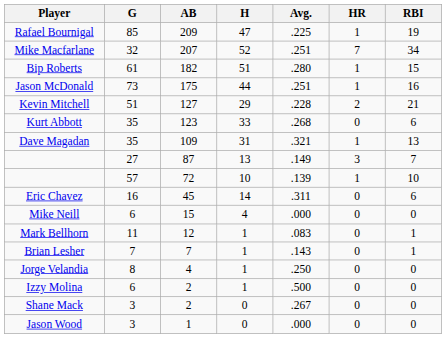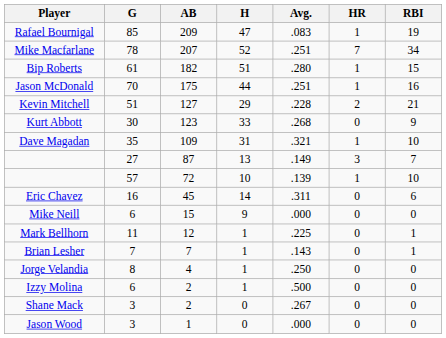Rafael Bournigal | Avg.: .225 -> .083
Mike Macfarlane | G: 32 -> 78
Jason McDonald | G: 73 -> 70
Kurt Abbott | G: 35 -> 30
Kurt Abbott | RBI: 6 -> 9
Dave Magadan | RBI: 13 -> 10
Mike Neill | H: 4 -> 9
Mark Bellhorn | Avg.: .083 -> .225
